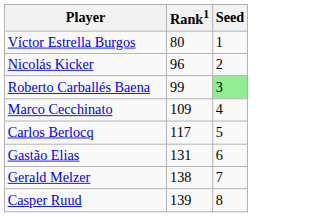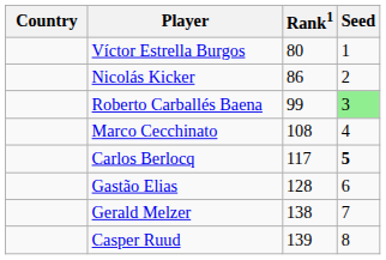+ column: Country
Nicolás Kicker | Rank1: 96 -> 86
Marco Cecchinato | Rank1: 109 -> 108
Carlos Berlocq | Seed: normal -> bold
Gastão Elias | Rank1: 131 -> 128
